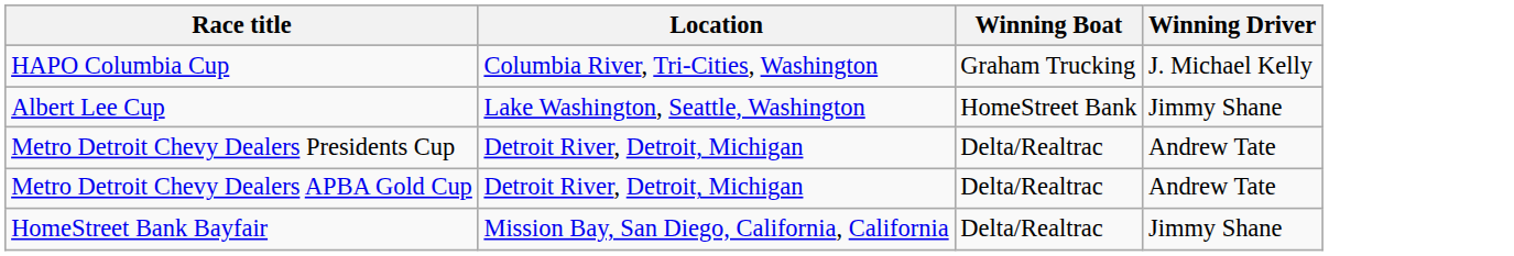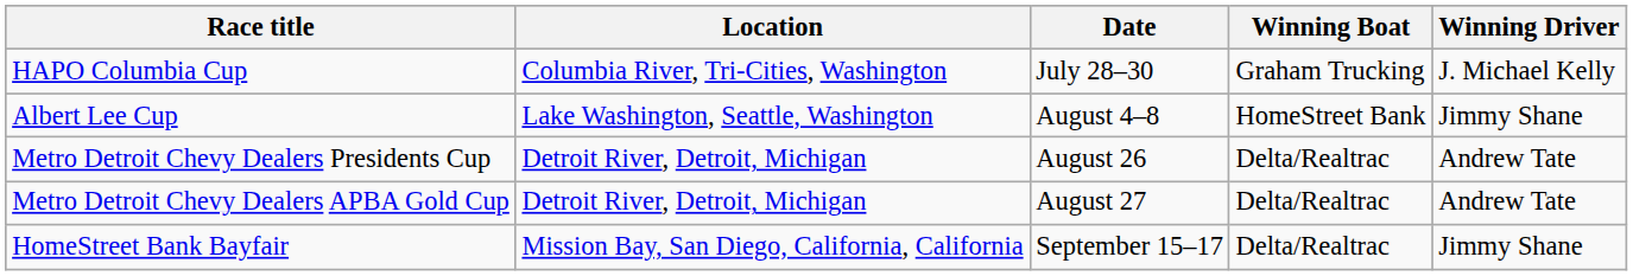+ column: Date | July 28–30 | August 4–8 | August 26 | August 27 | September 15–17
